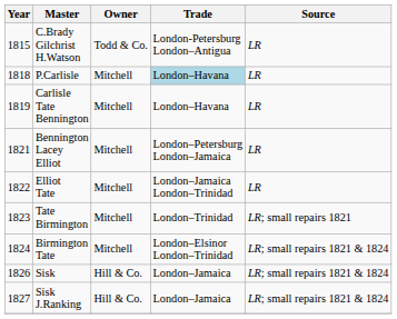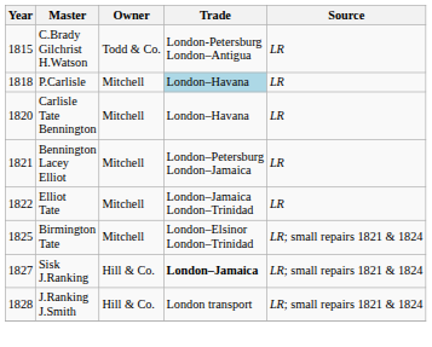Carlisle Tate Bennington | Year: 1819 -> 1820
- row: 1823 | Tate Birmington | Mitchell | London–Trinidad | LR; small repairs 1821
Birmington Tate | Year: 1824 -> 1825
- row: 1826 | Sisk | Hill & Co. | London–Jamaica | LR; small repairs 1821 & 1824
Sisk J.Ranking | Trade: normal -> bold
+ row: 1828 | J.Ranking J.Smith | Hill & Co. | London transport | LR; small repairs 1821 & 1824
